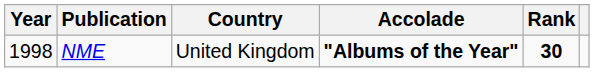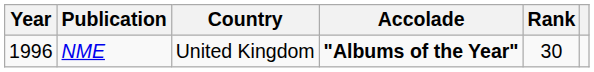NME | Year: 1998 -> 1996
NME | Rank: bold -> normal
